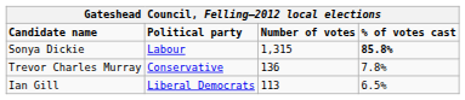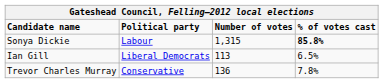rows swapped: Trevor Charles Murray <-> Ian Gill
